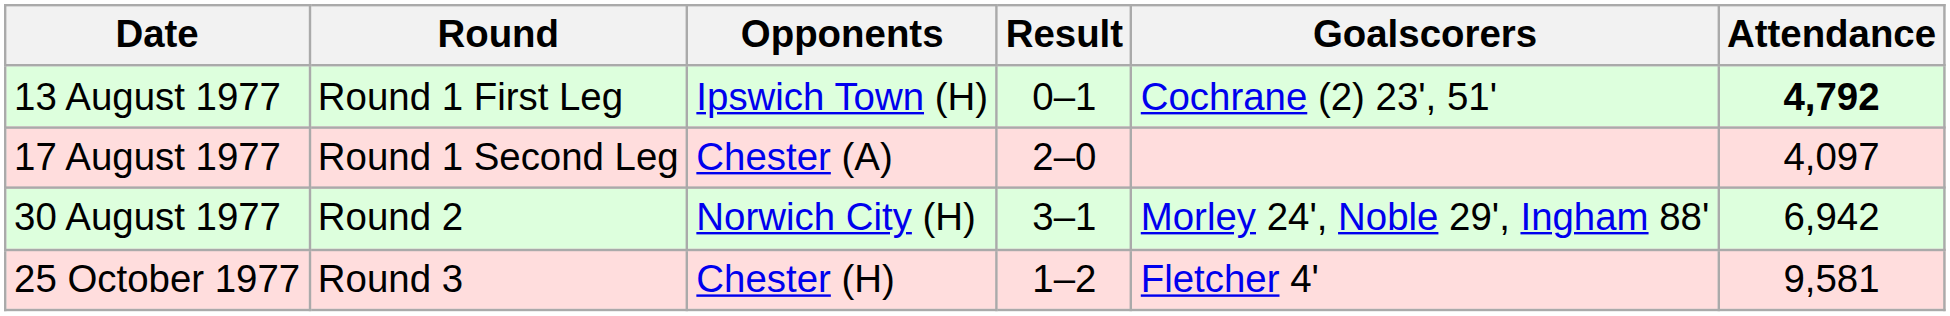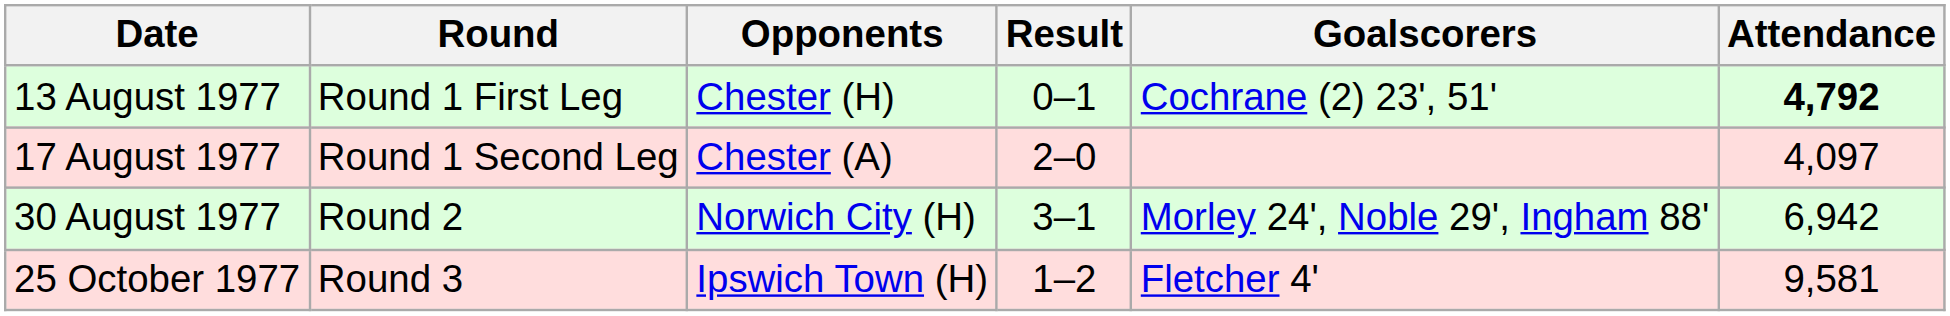13 August 1977 | Opponents: Ipswich Town (H) -> Chester (H)
25 October 1977 | Opponents: Chester (H) -> Ipswich Town (H)
